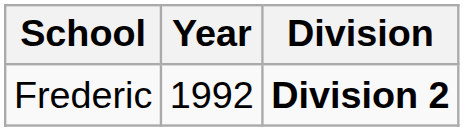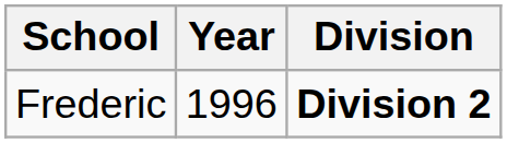Frederic | Year: 1992 -> 1996
